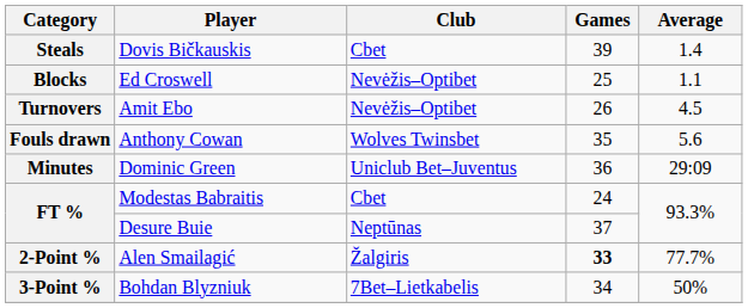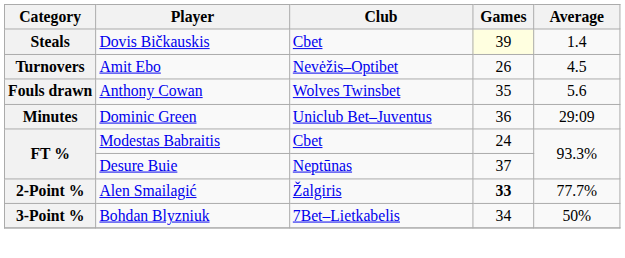Dovis Bičkauskis | Games: no background -> lightyellow background
- row: Blocks | Ed Croswell | Nevėžis–Optibet | 25 | 1.1
